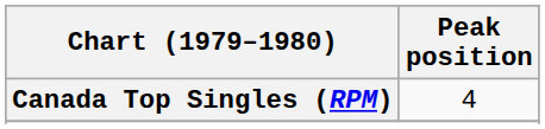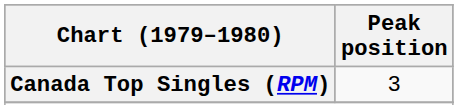Canada Top Singles (RPM) | Peak position: 4 -> 3
